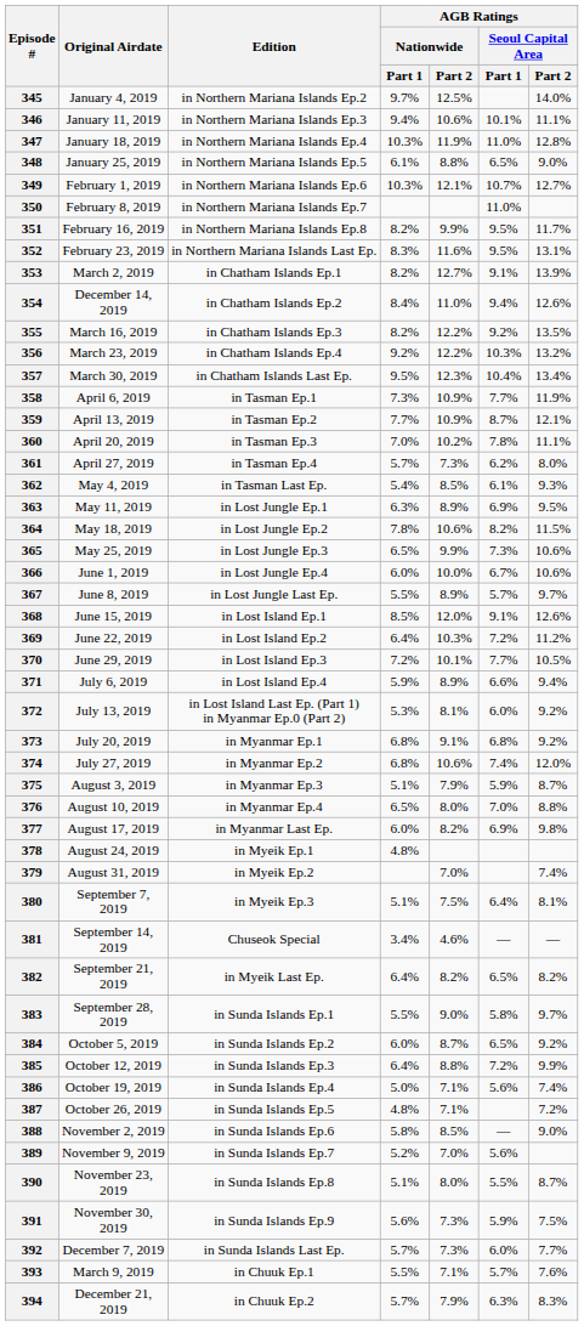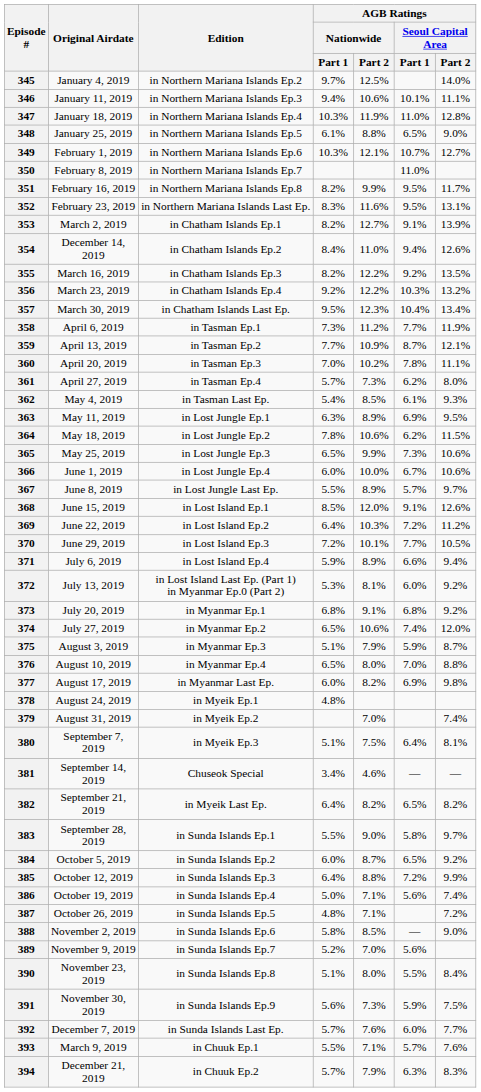358 | AGB Ratings / Nationwide / Part 2: 10.9% -> 11.2%
364 | AGB Ratings / Seoul Capital Area / Part 1: 8.2% -> 6.2%
374 | AGB Ratings / Nationwide / Part 1: 6.8% -> 6.5%
390 | AGB Ratings / Seoul Capital Area / Part 2: 8.7% -> 8.4%
392 | AGB Ratings / Nationwide / Part 2: 7.3% -> 7.6%
